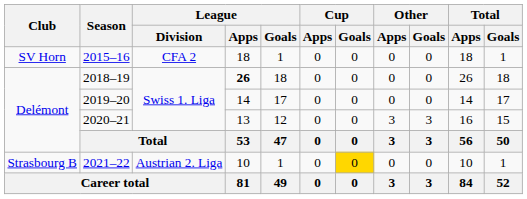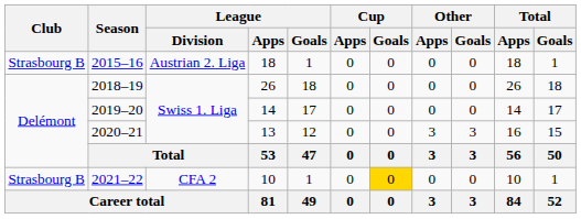2015–16 | Club: SV Horn -> Strasbourg B
2015–16 | League / Division: CFA 2 -> Austrian 2. Liga
2018–19 | League / Apps: bold -> normal
2021–22 | League / Division: Austrian 2. Liga -> CFA 2
